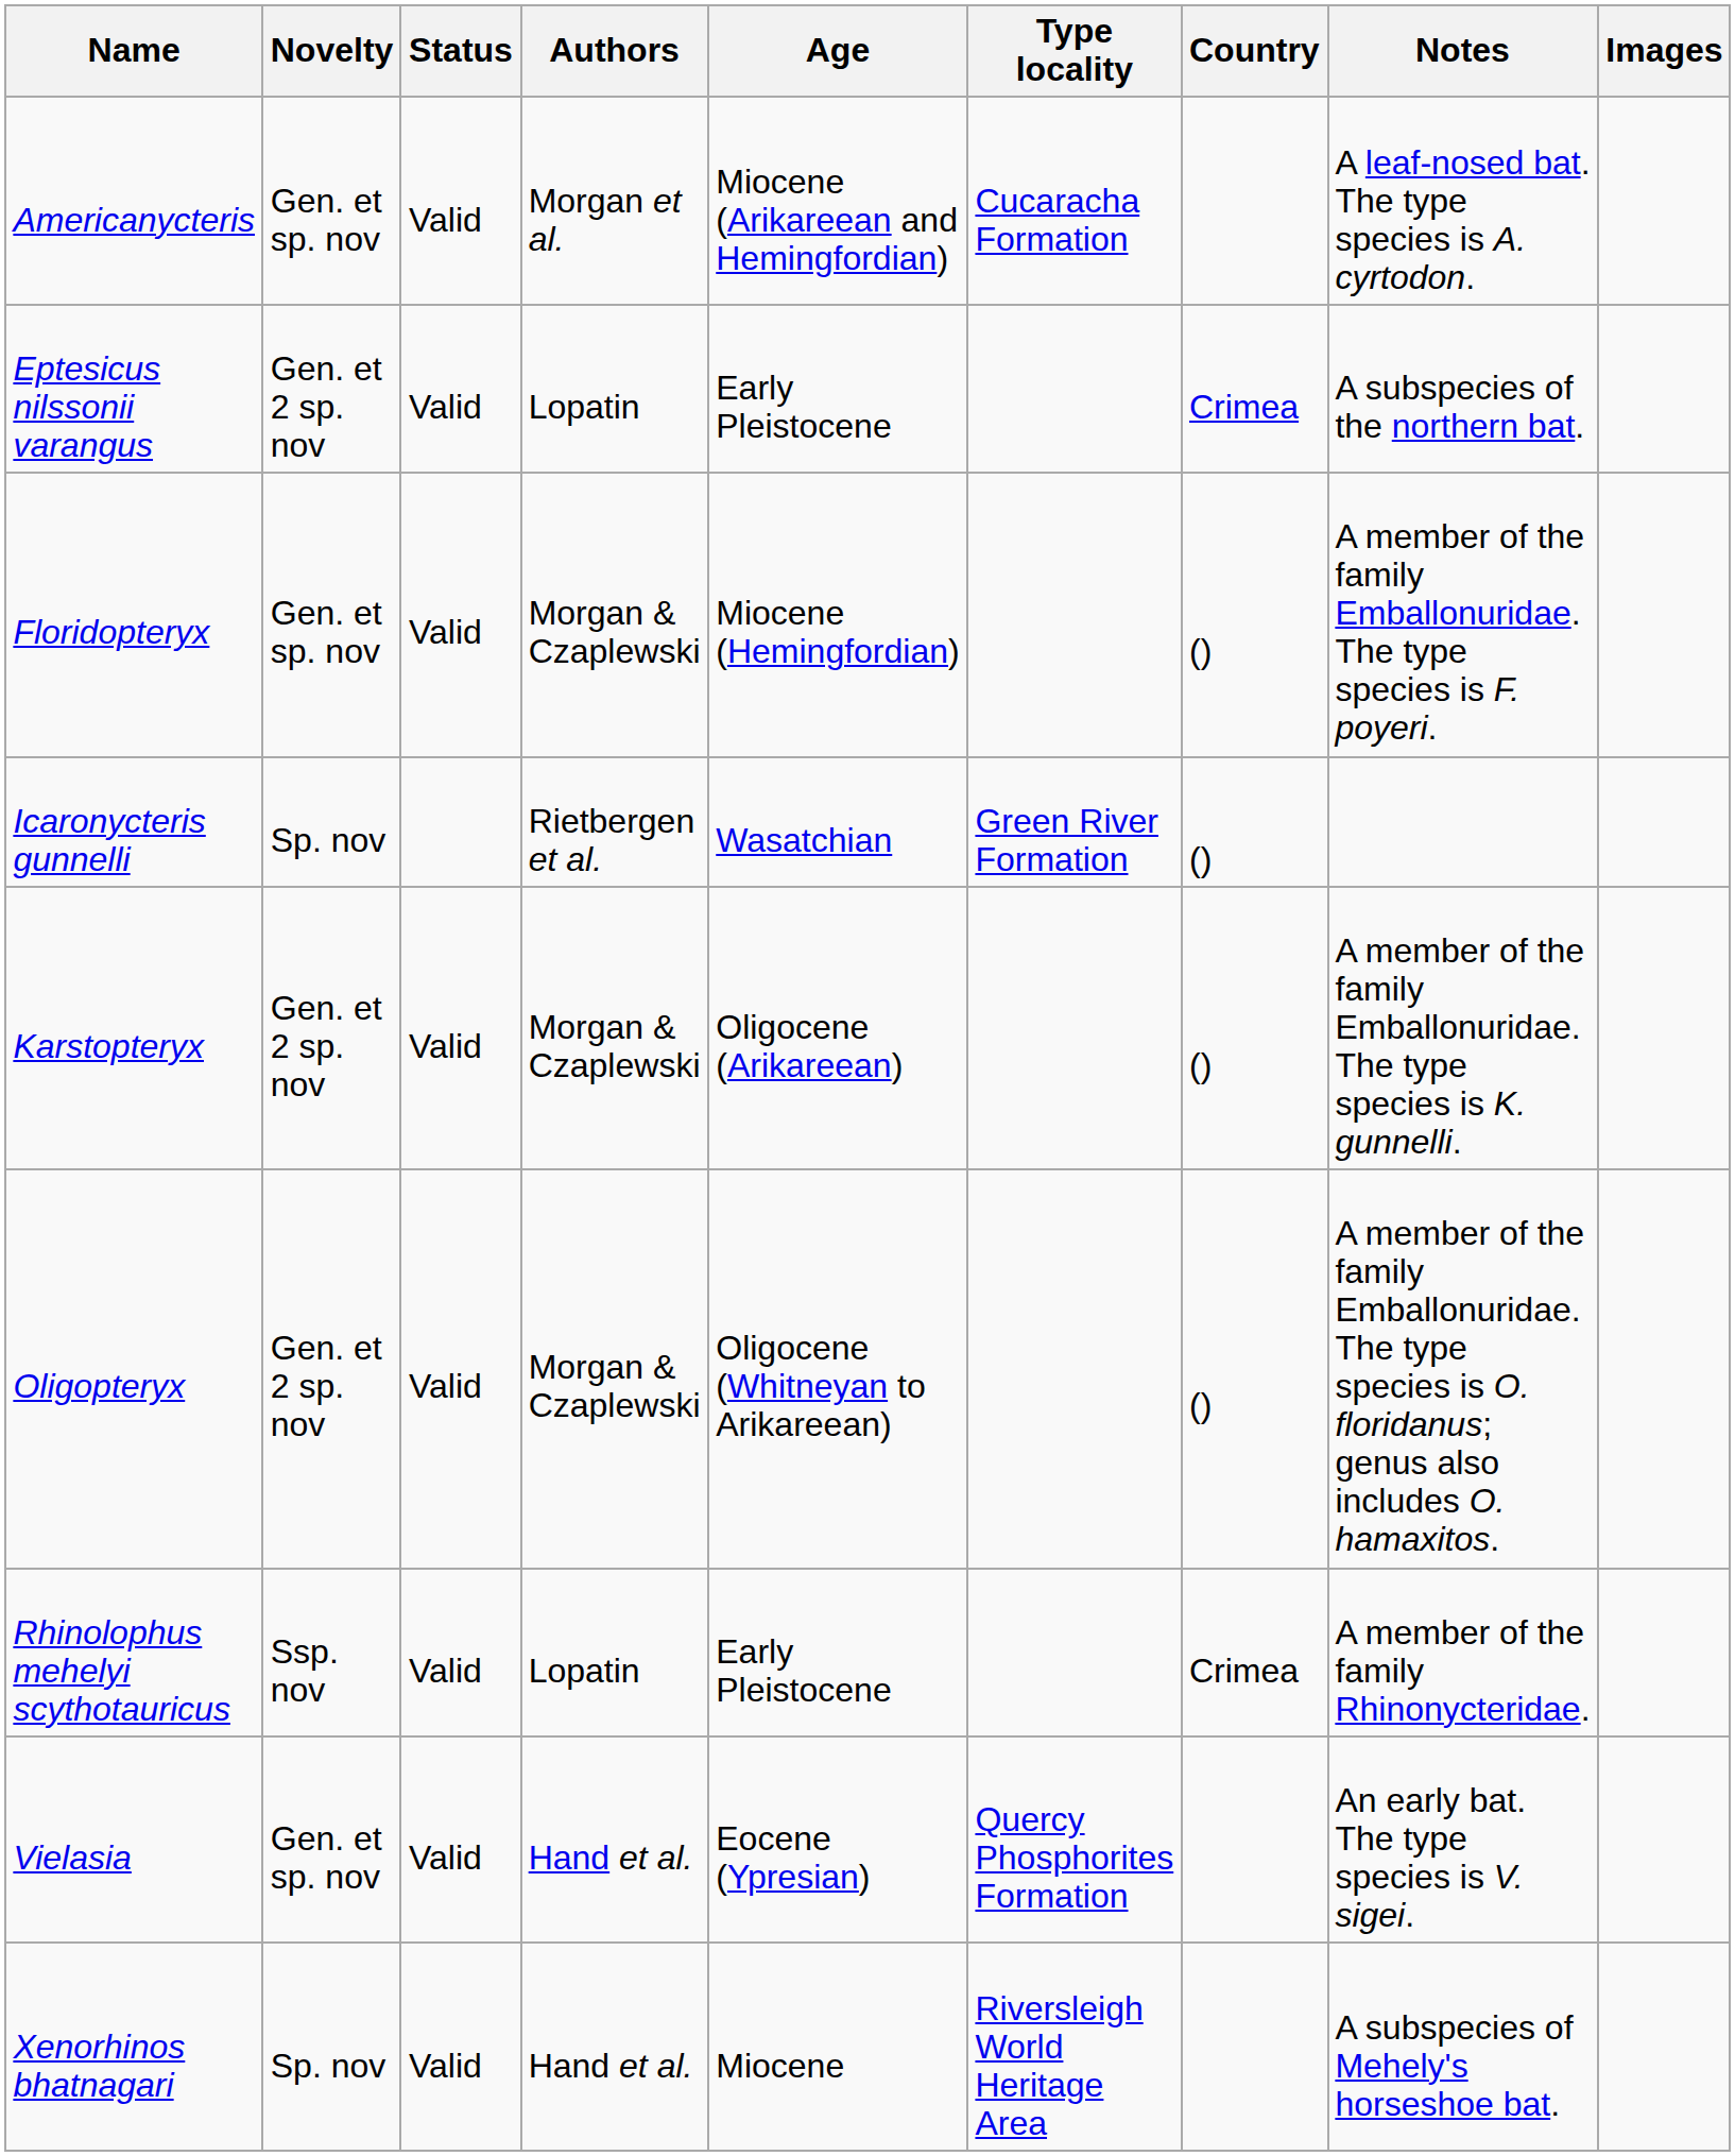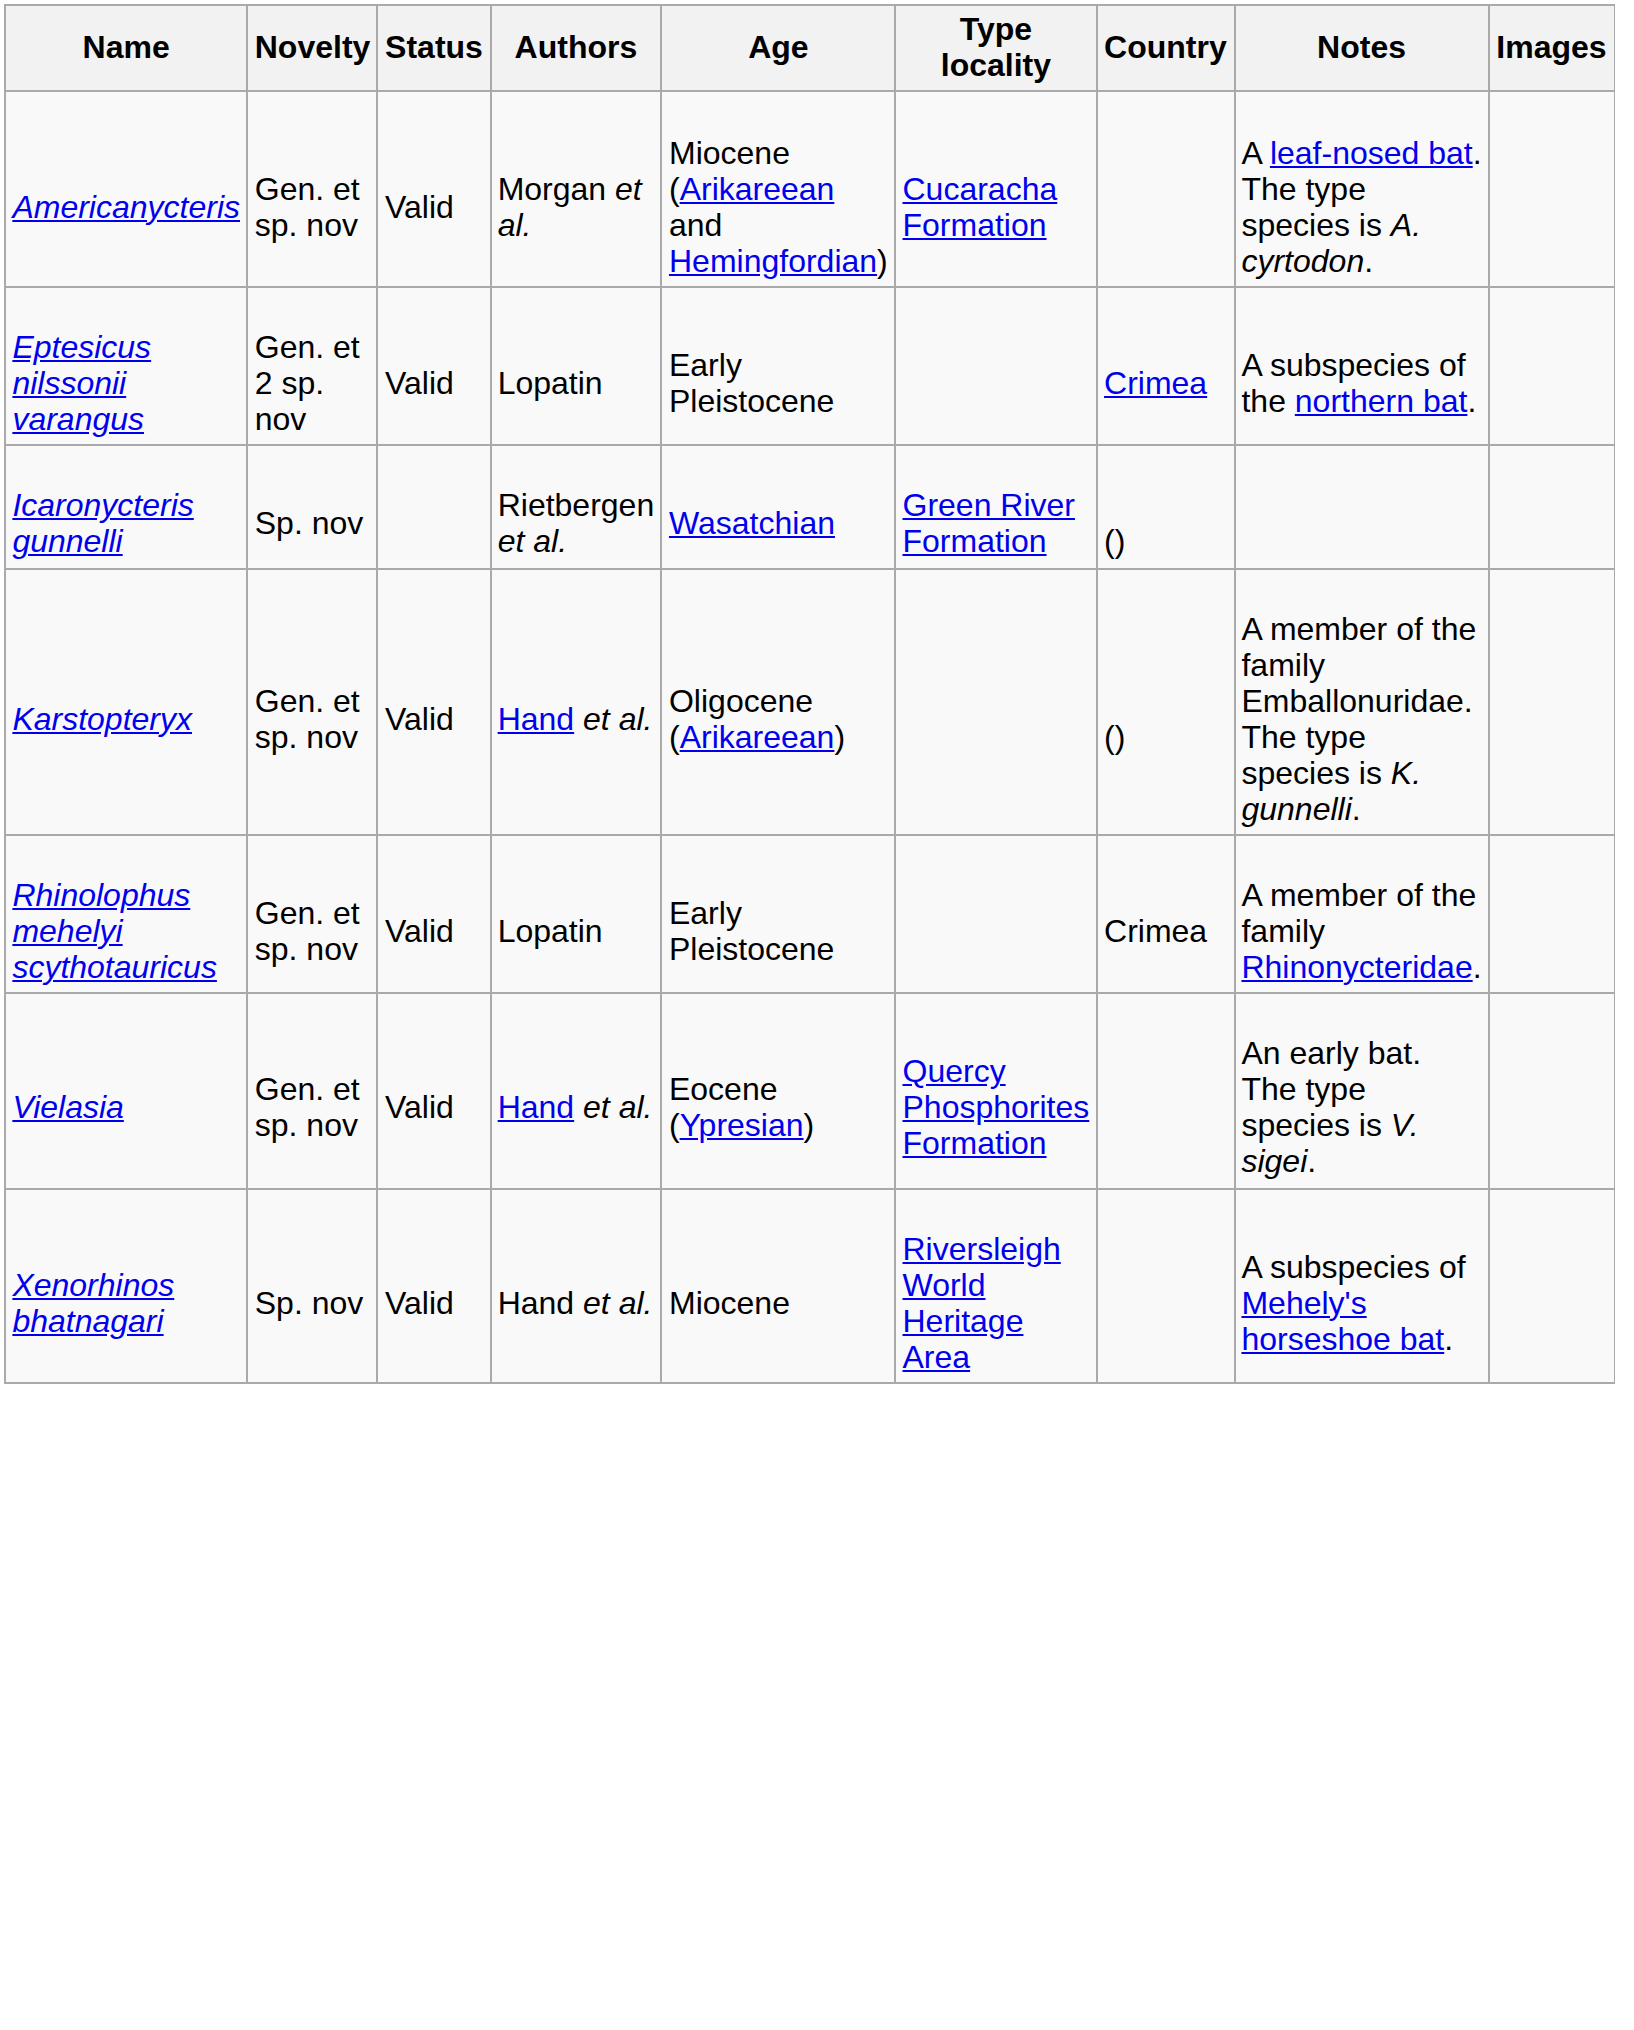- row: Floridopteryx | Gen. et sp. nov | Valid | Morgan & Czaplewski | Miocene (Hemingfordian) | () | A member of the family Emballonuridae. The type species is F. poyeri.
Karstopteryx | Novelty: Gen. et 2 sp. nov -> Gen. et sp. nov
Karstopteryx | Authors: Morgan & Czaplewski -> Hand et al.
- row: Oligopteryx | Gen. et 2 sp. nov | Valid | Morgan & Czaplewski | Oligocene (Whitneyan to Arikareean) | () | A member of the family Emballonuridae. The type species is O. floridanus; genus also includes O. hamaxitos.
Rhinolophus mehelyi scythotauricus | Novelty: Ssp. nov -> Gen. et sp. nov
